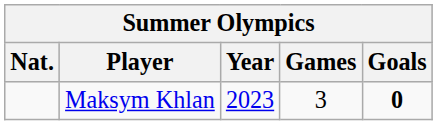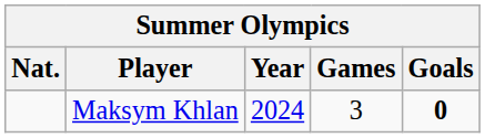Maksym Khlan | Year: 2023 -> 2024
